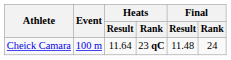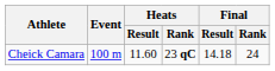Cheick Camara | Heats / Result: 11.64 -> 11.60
Cheick Camara | Final / Result: 11.48 -> 14.18
